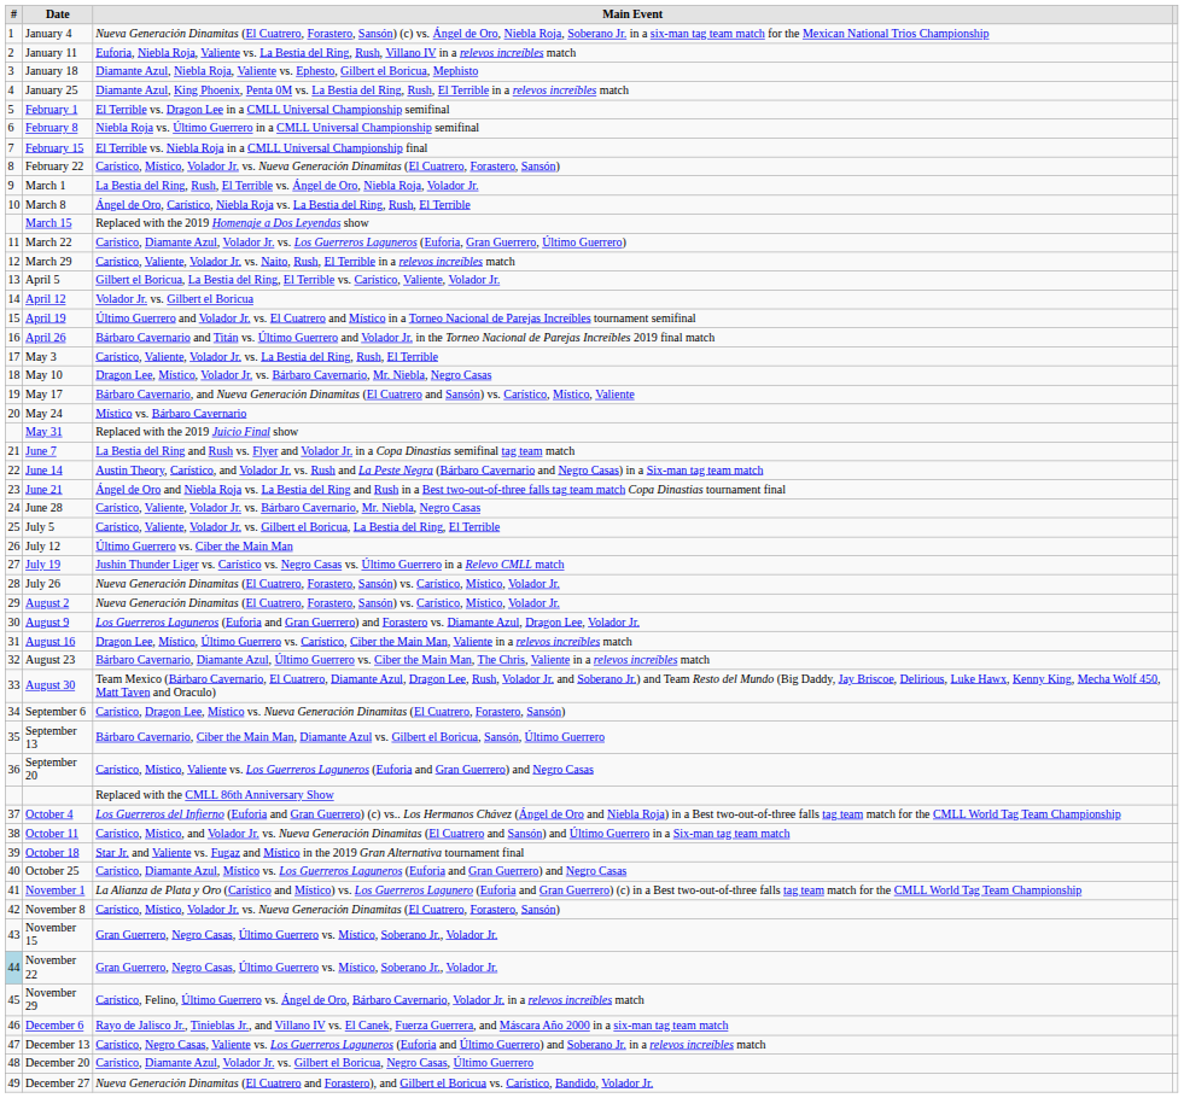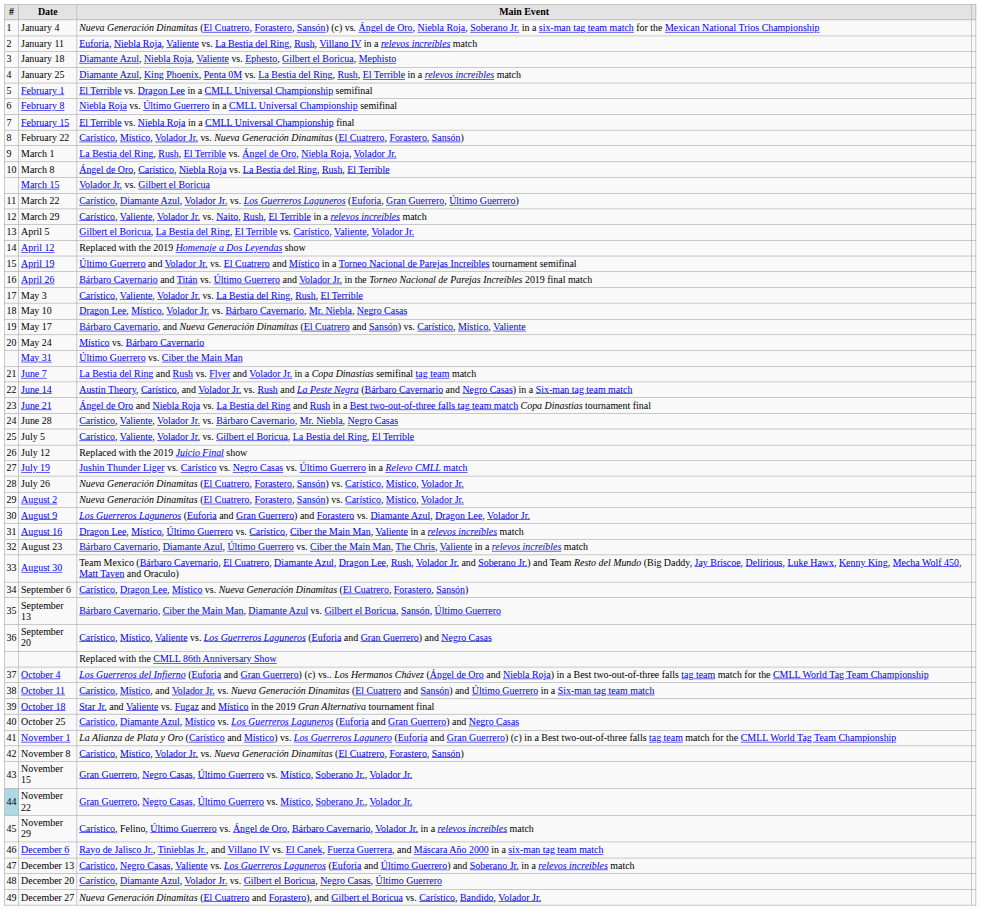March 15 | Main Event: Replaced with the 2019 Homenaje a Dos Leyendas show -> Volador Jr. vs. Gilbert el Boricua
April 12 | Main Event: Volador Jr. vs. Gilbert el Boricua -> Replaced with the 2019 Homenaje a Dos Leyendas show
May 31 | Main Event: Replaced with the 2019 Juicio Final show -> Último Guerrero vs. Ciber the Main Man
July 12 | Main Event: Último Guerrero vs. Ciber the Main Man -> Replaced with the 2019 Juicio Final show
